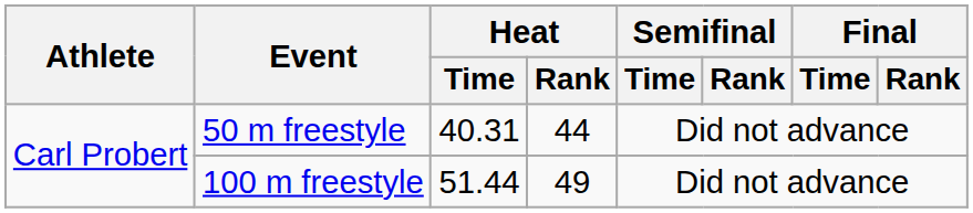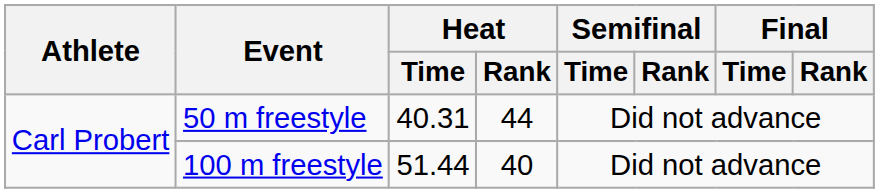100 m freestyle | Heat / Rank: 49 -> 40
